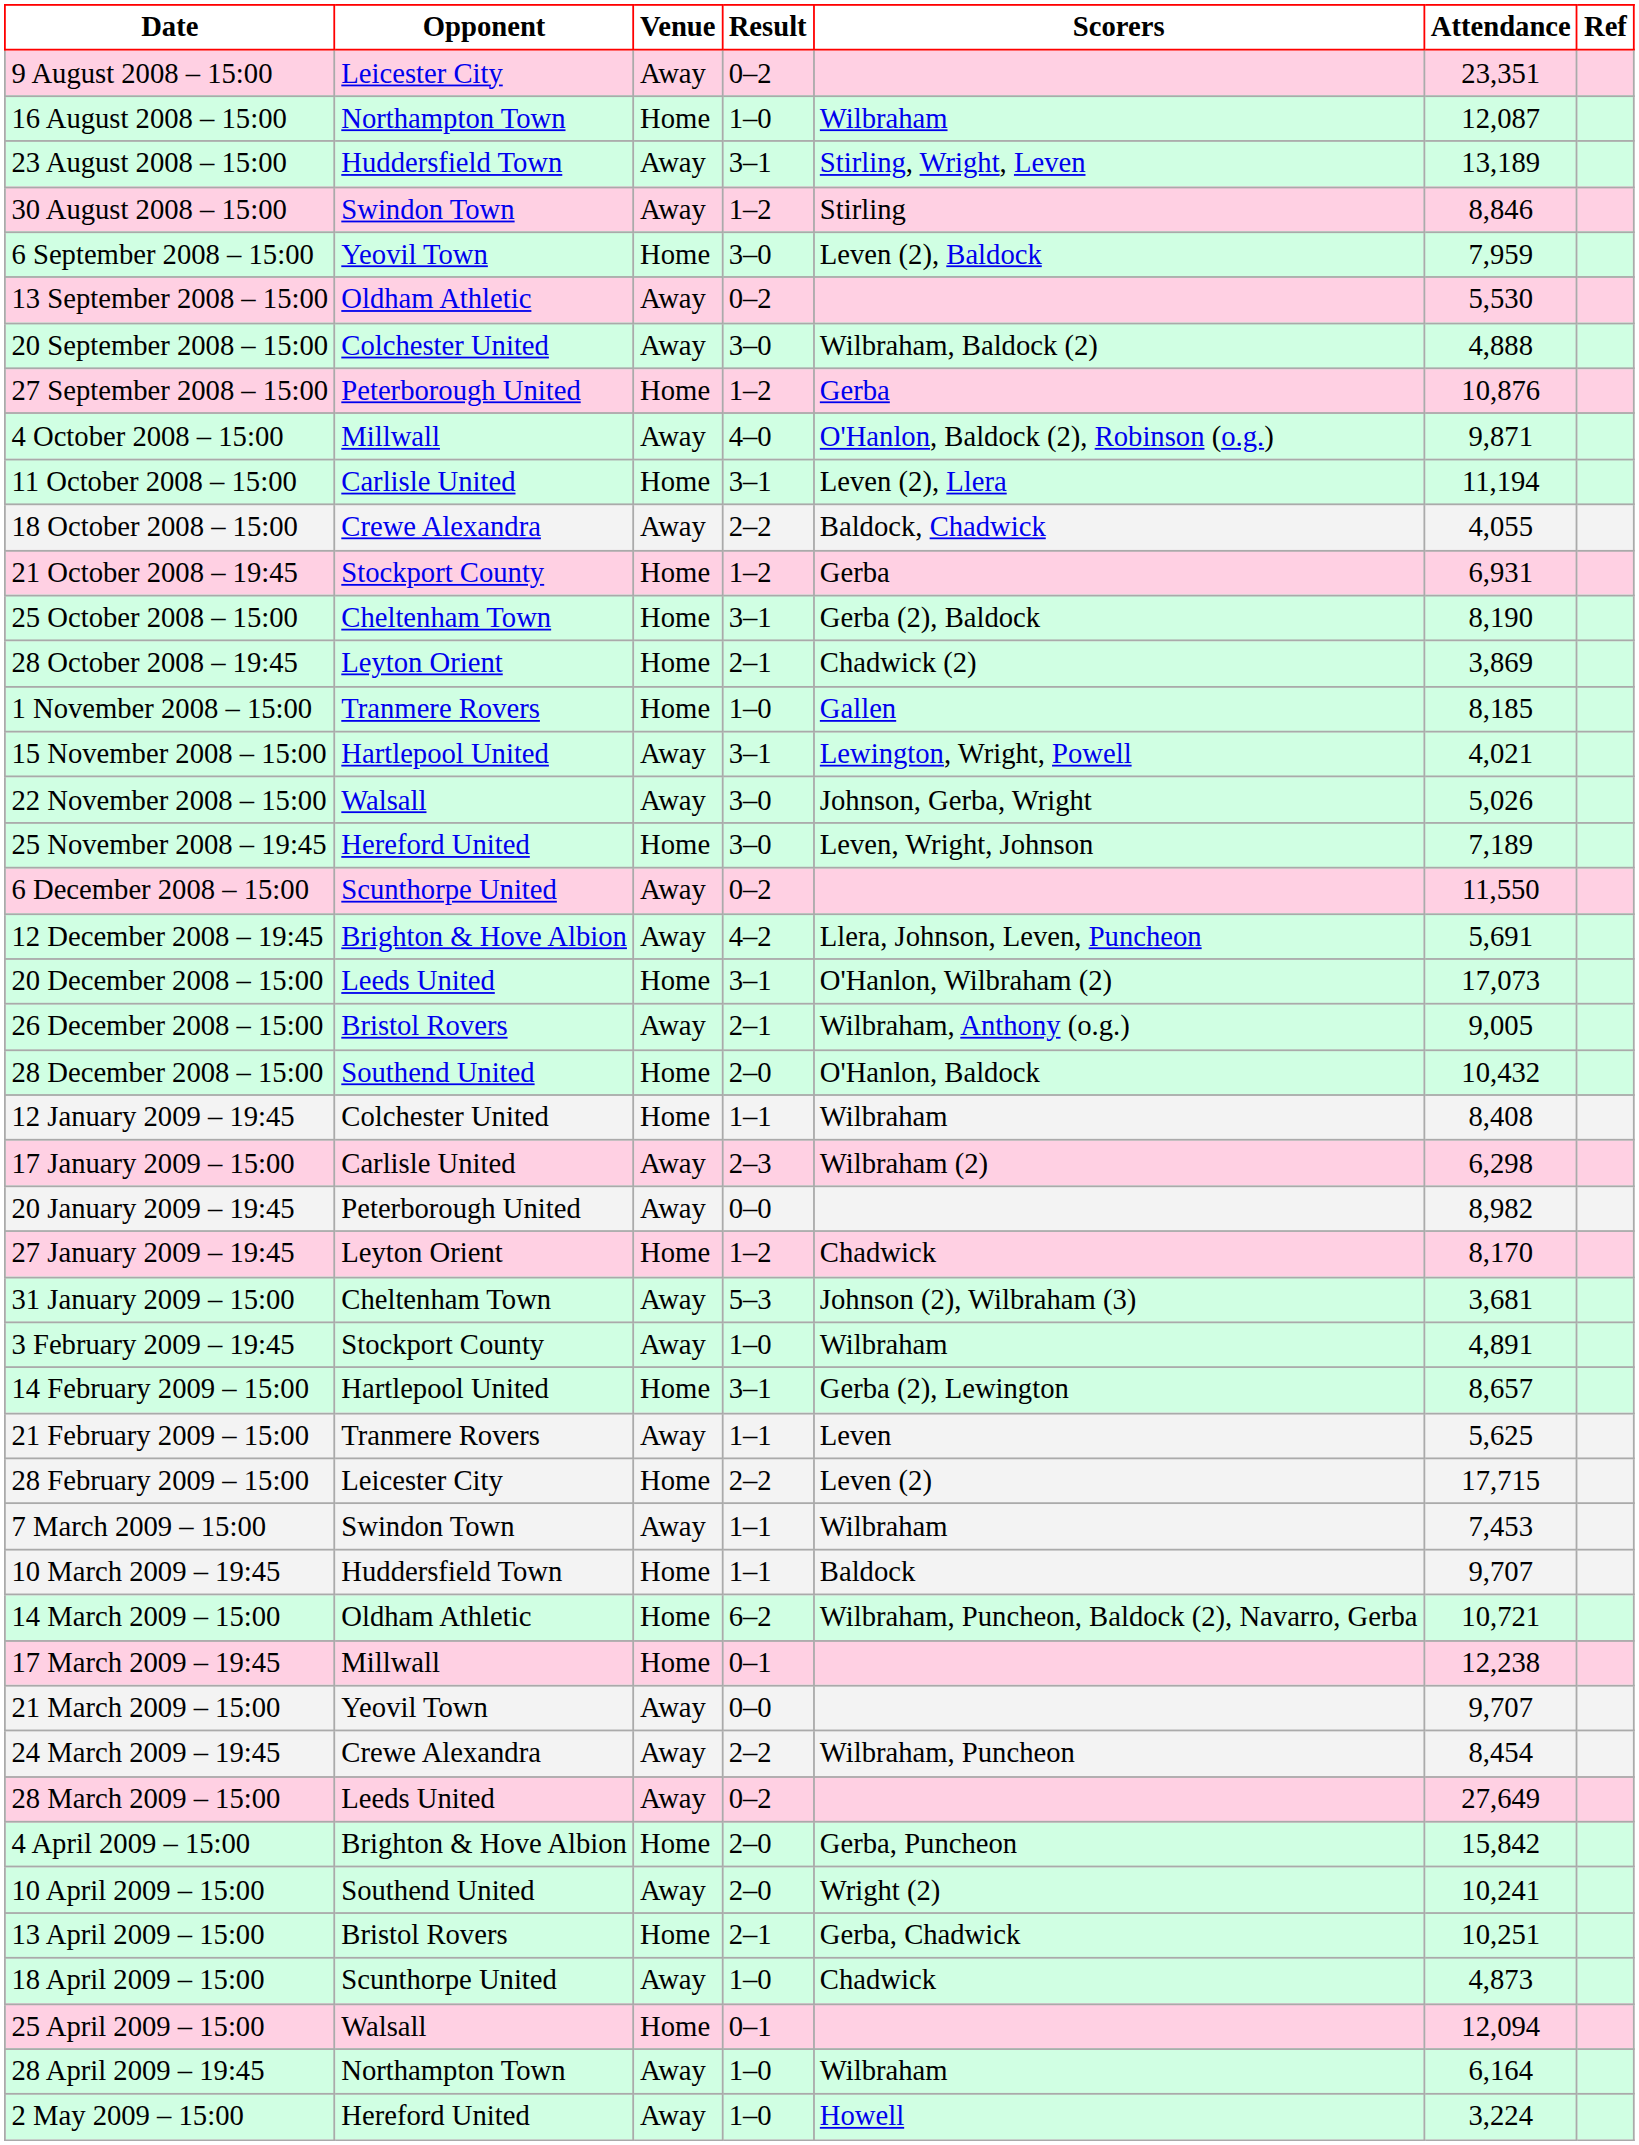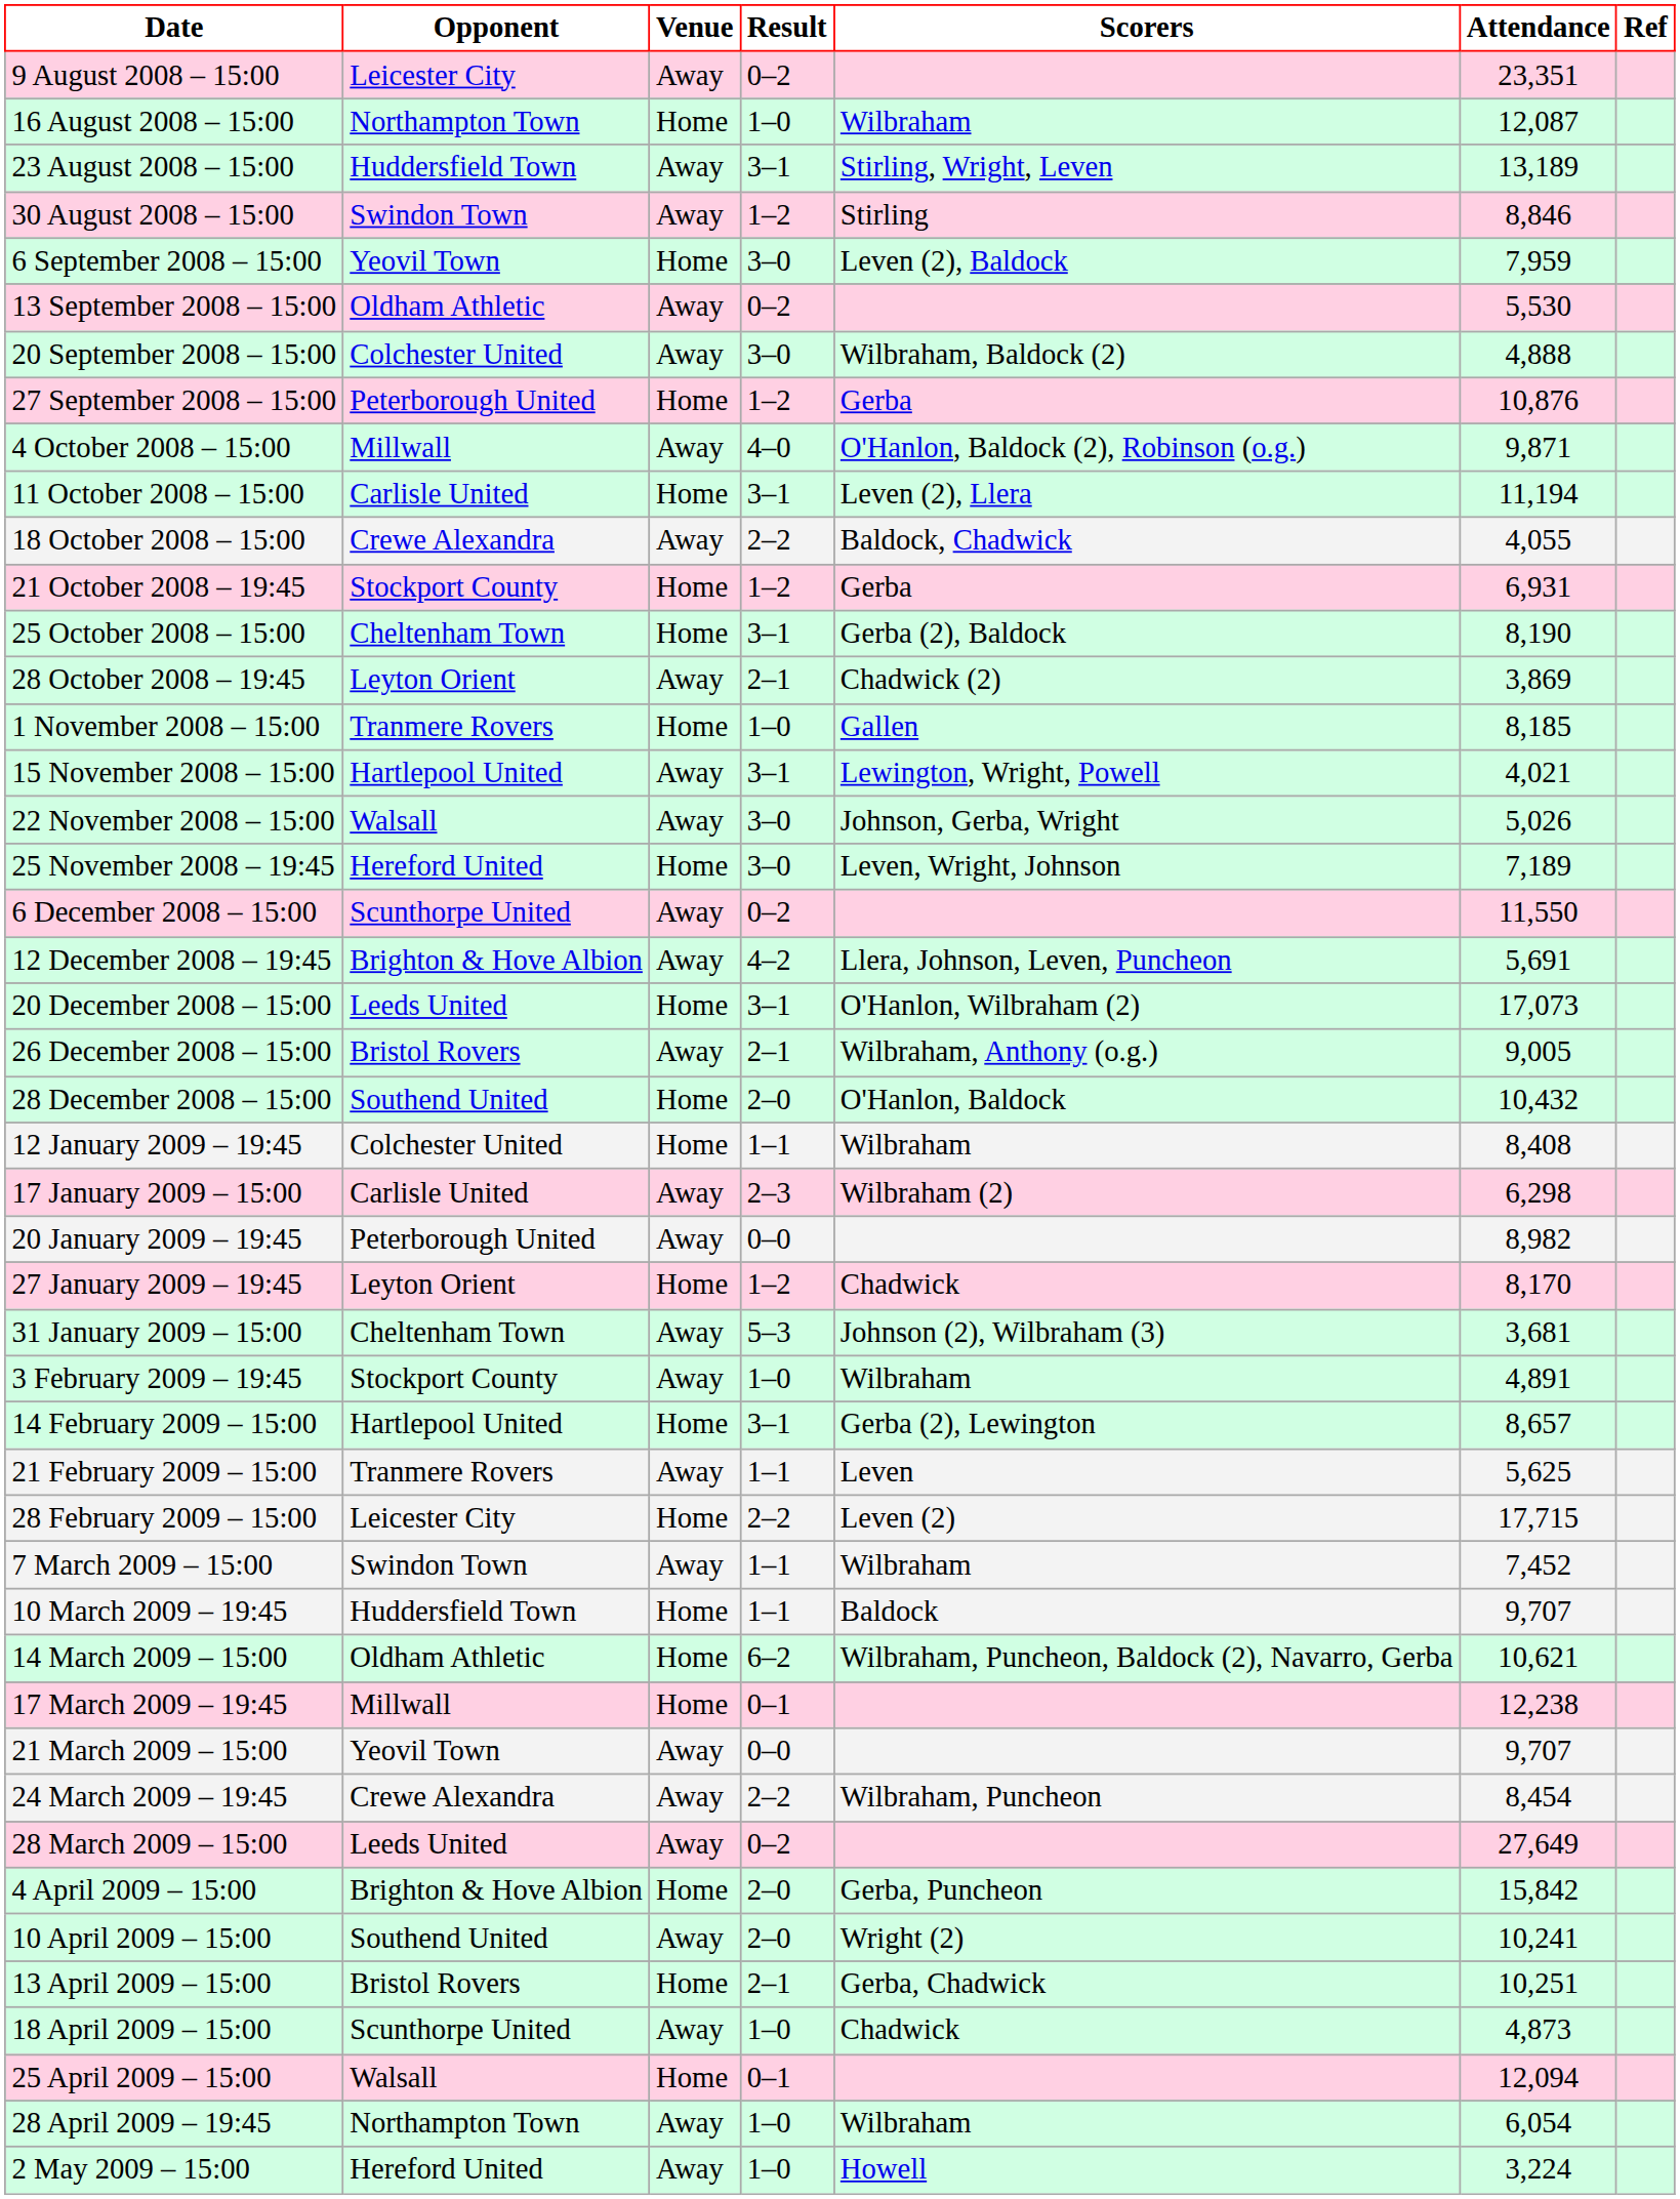28 October 2008 – 19:45 | Venue: Home -> Away
7 March 2009 – 15:00 | Attendance: 7,453 -> 7,452
14 March 2009 – 15:00 | Attendance: 10,721 -> 10,621
28 April 2009 – 19:45 | Attendance: 6,164 -> 6,054
